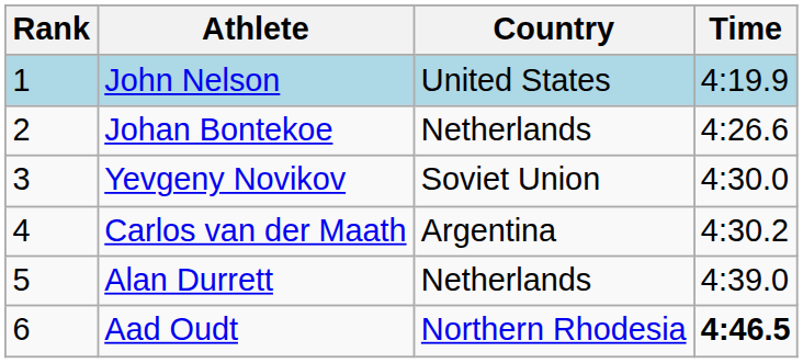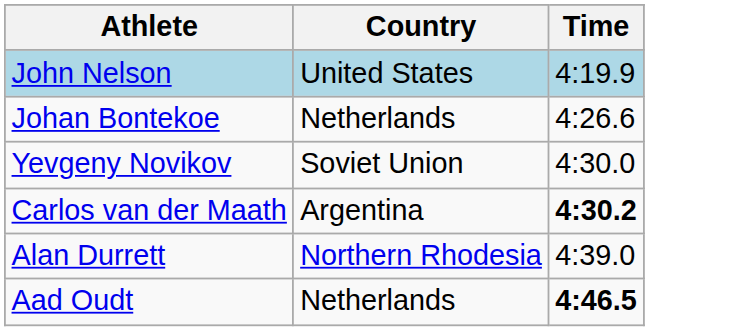- column: Rank | 1 | 2 | 3 | 4 | 5 | 6
Carlos van der Maath | Time: normal -> bold
Alan Durrett | Country: Netherlands -> Northern Rhodesia
Aad Oudt | Country: Northern Rhodesia -> Netherlands
